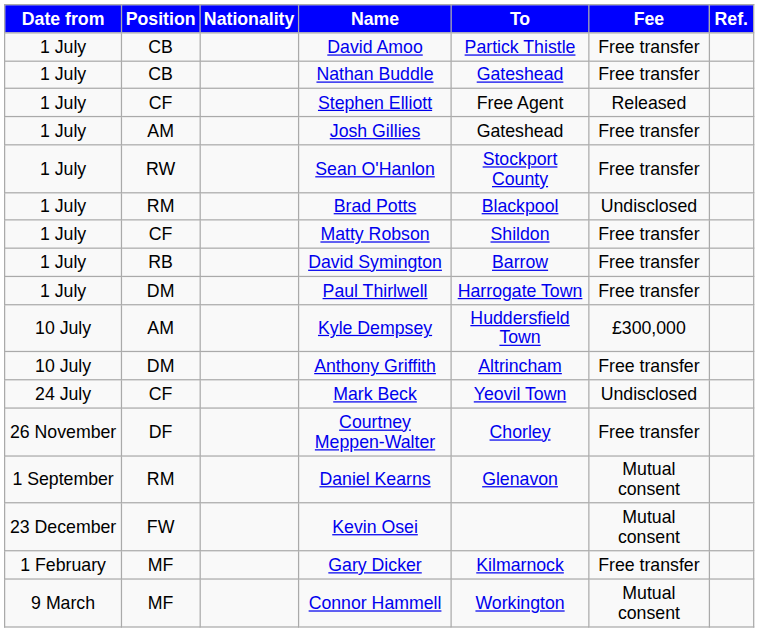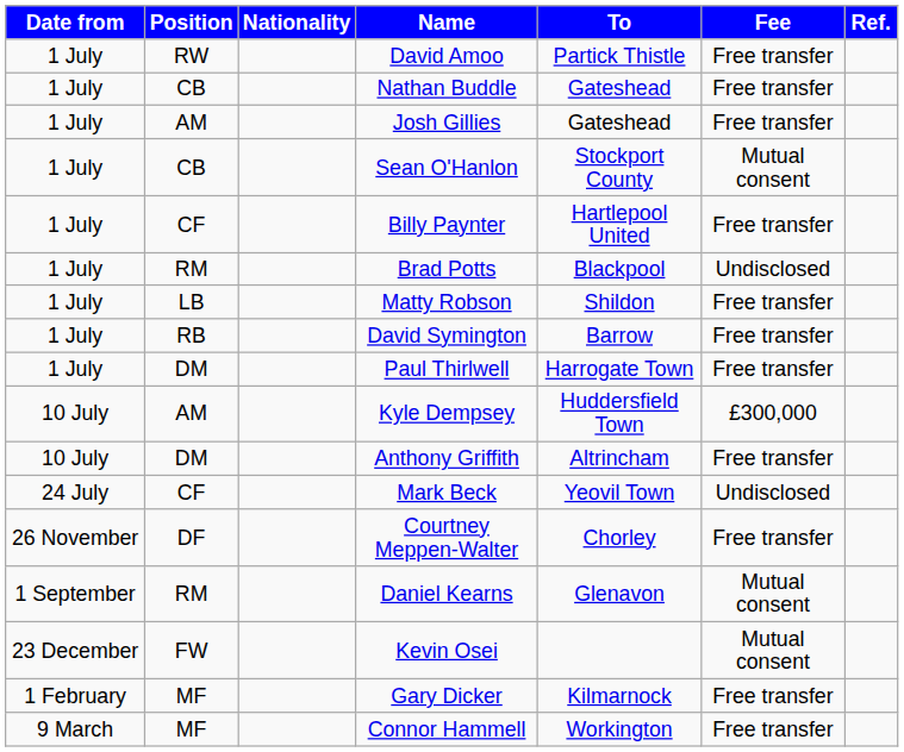David Amoo | Position: CB -> RW
- row: 1 July | CF | Stephen Elliott | Free Agent | Released
Sean O'Hanlon | Position: RW -> CB
Sean O'Hanlon | Fee: Free transfer -> Mutual consent
+ row: 1 July | CF | Billy Paynter | Hartlepool United | Free transfer
Matty Robson | Position: CF -> LB
Connor Hammell | Fee: Mutual consent -> Free transfer
